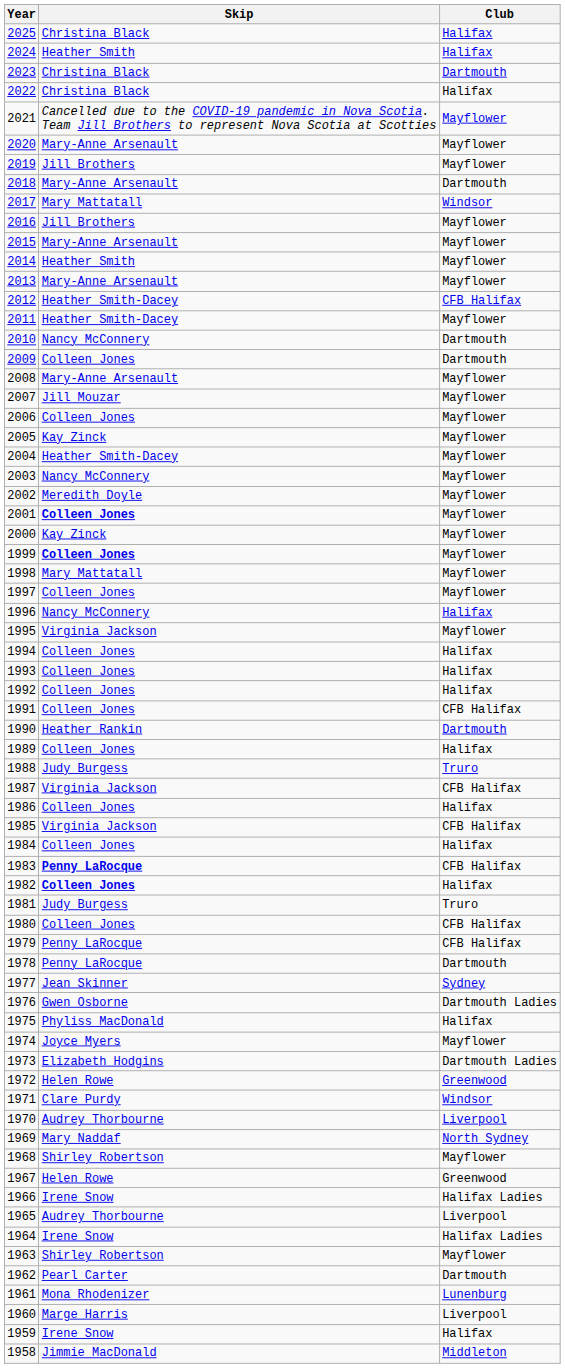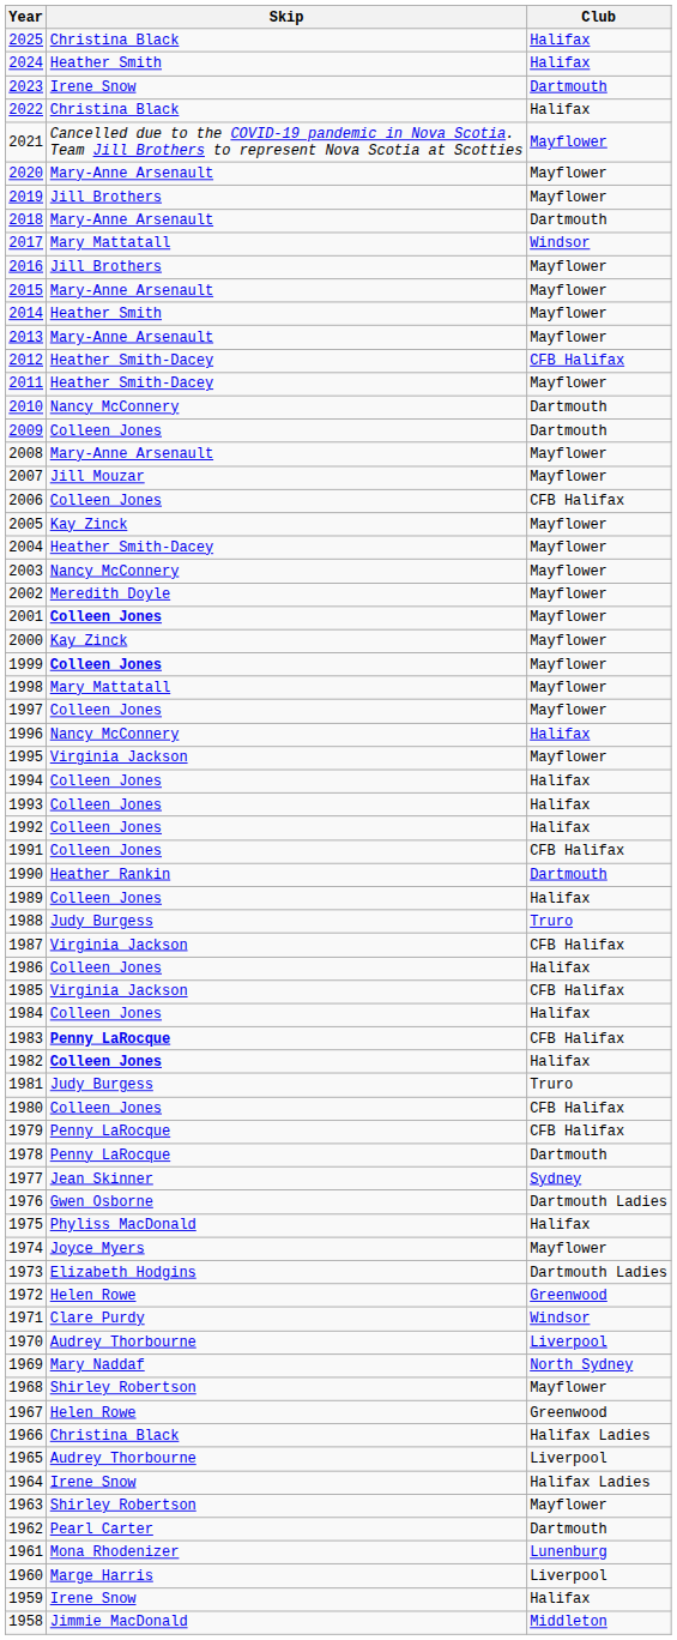2023 | Skip: Christina Black -> Irene Snow
2006 | Club: Mayflower -> CFB Halifax
1966 | Skip: Irene Snow -> Christina Black
